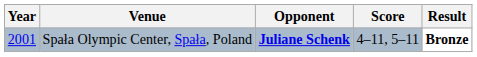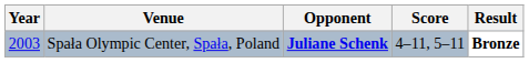Spała Olympic Center, Spała, Poland | Year: 2001 -> 2003
